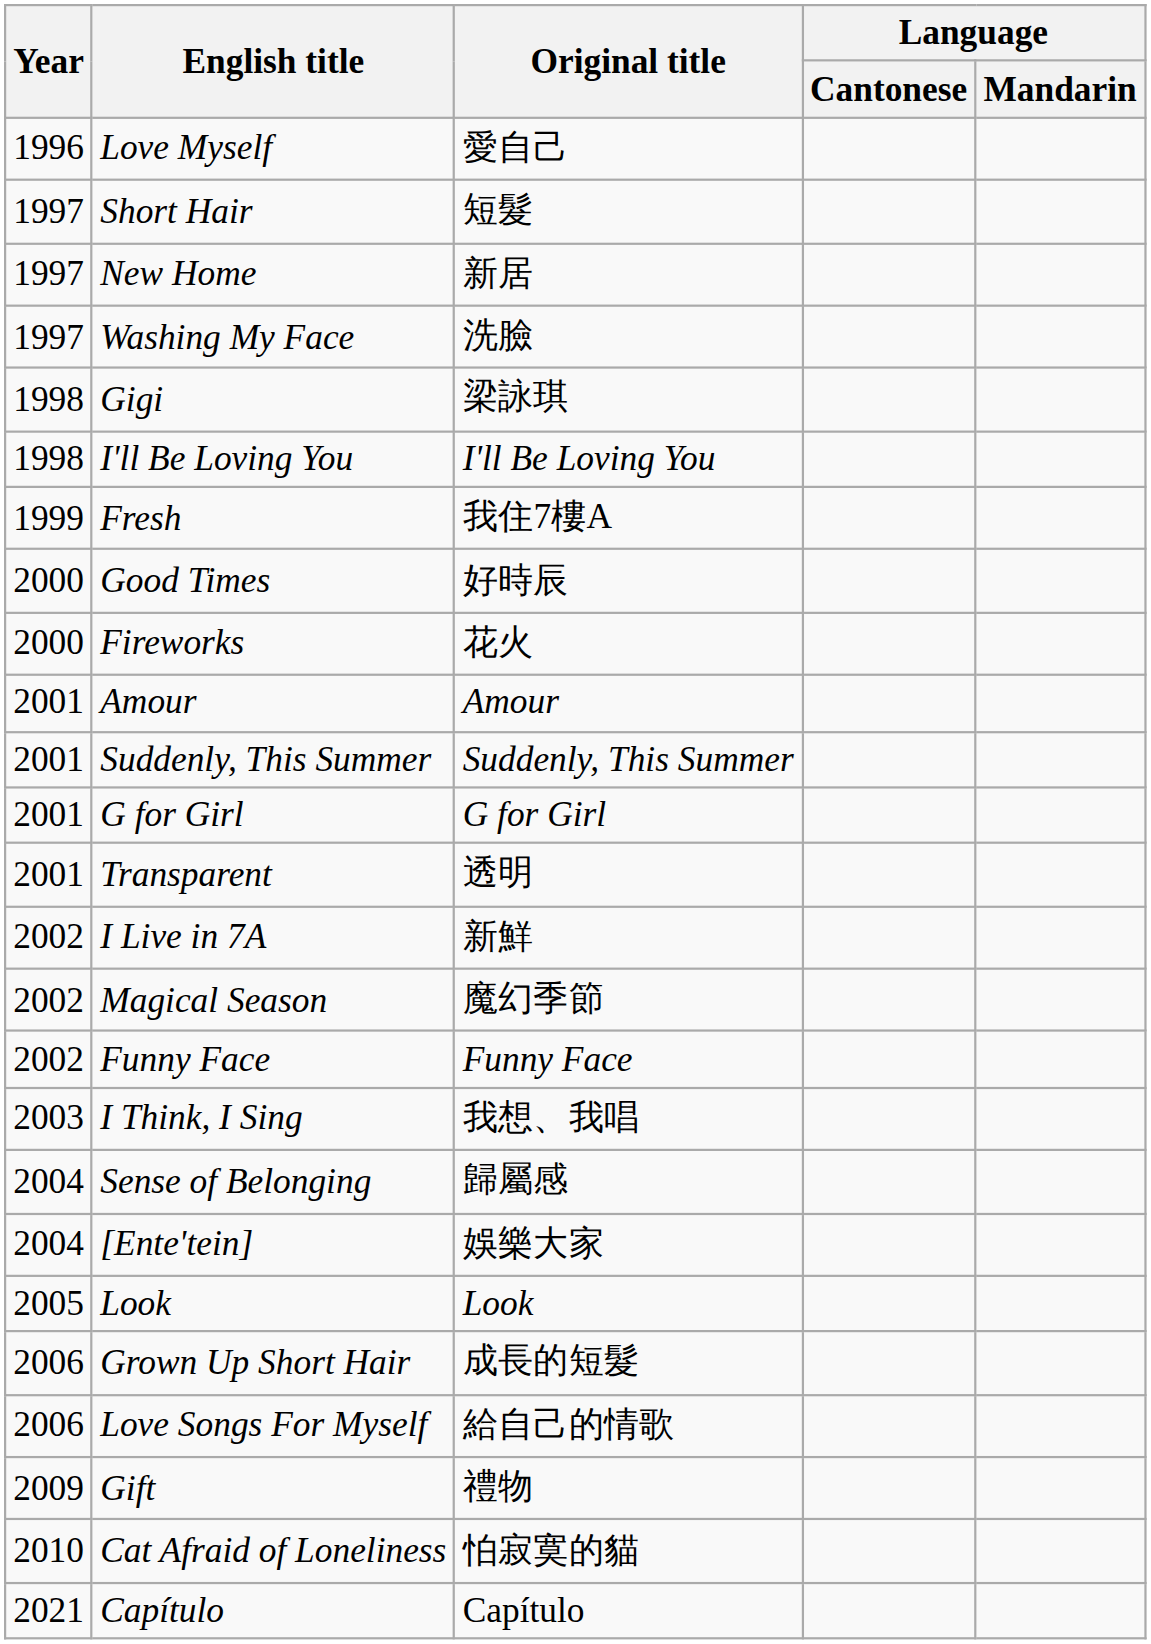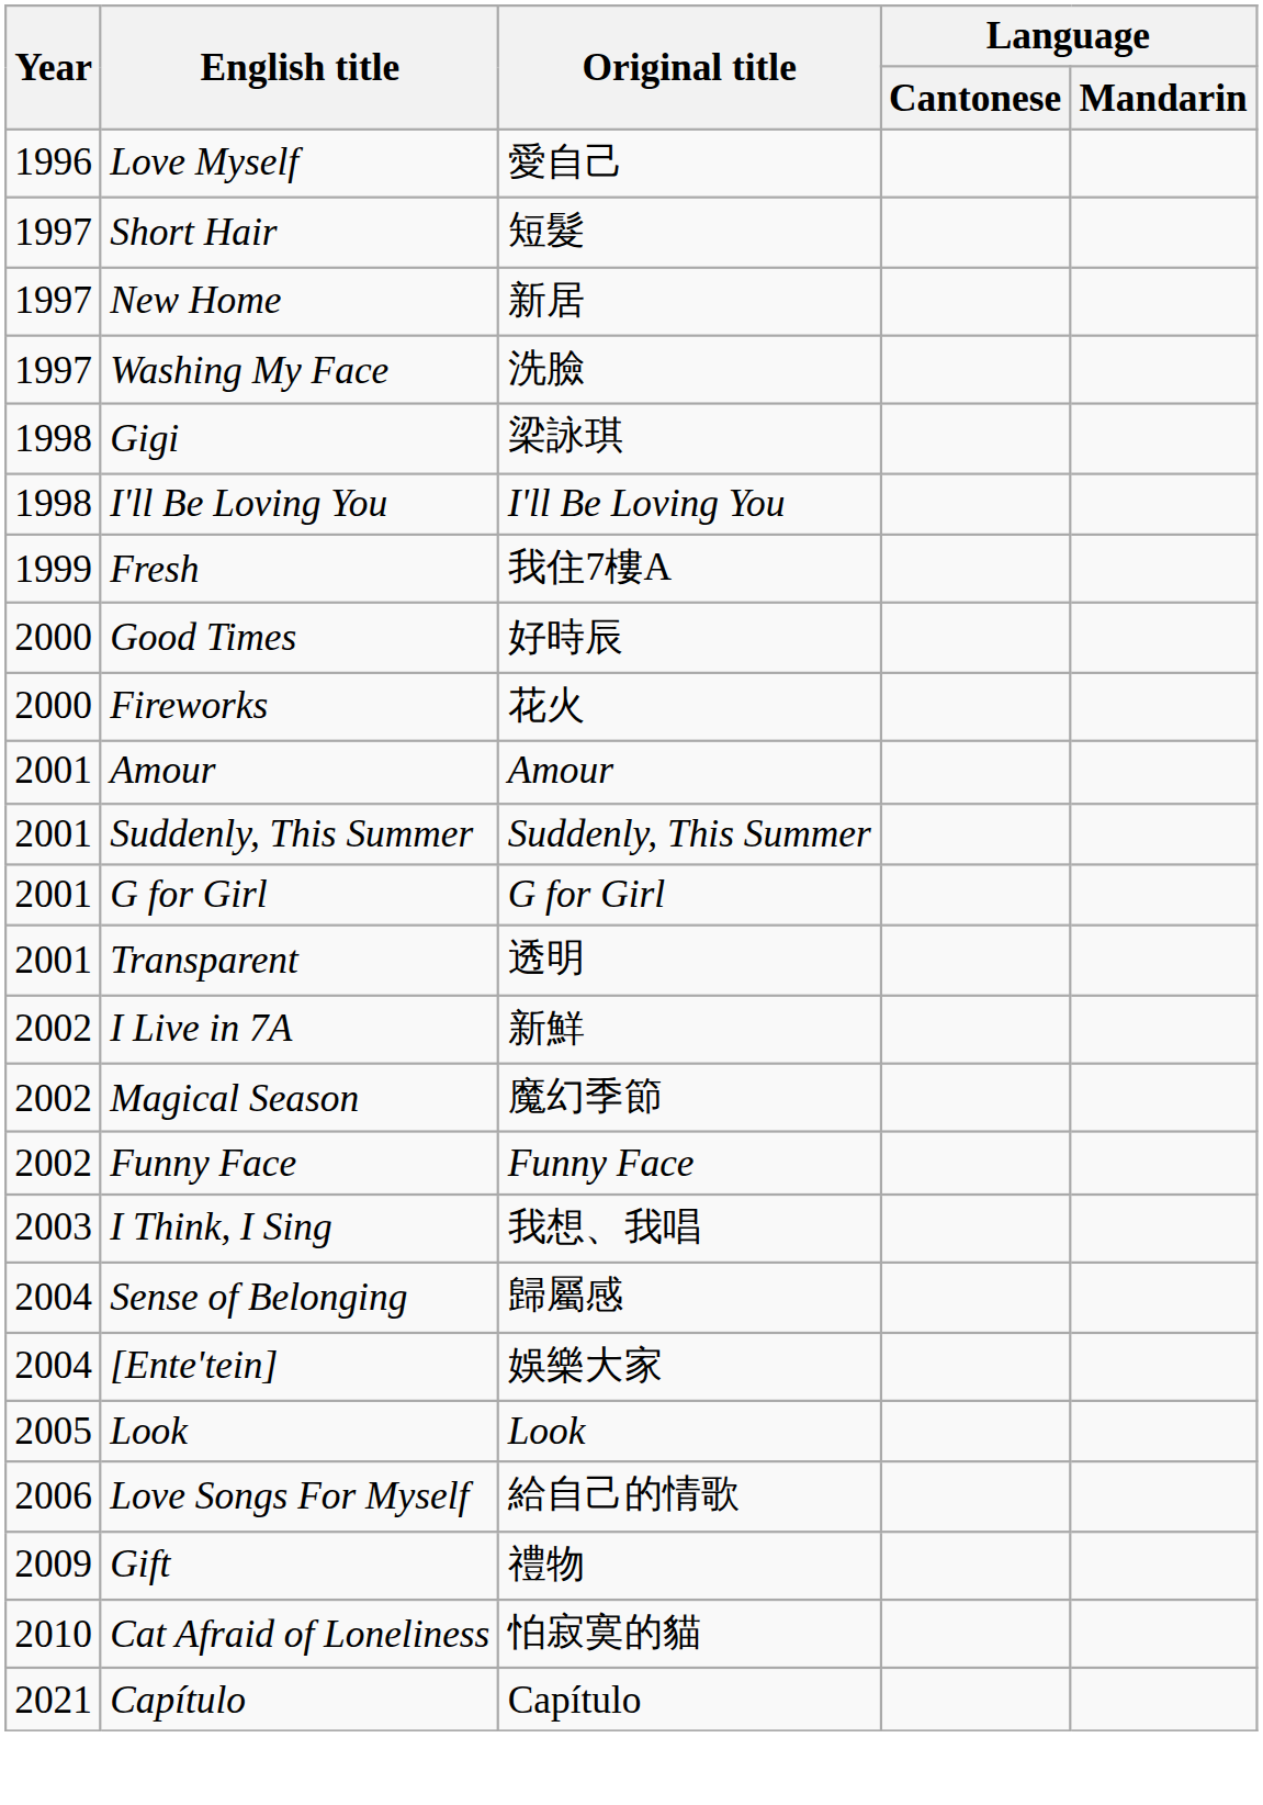- row: 2006 | Grown Up Short Hair | 成長的短髮
